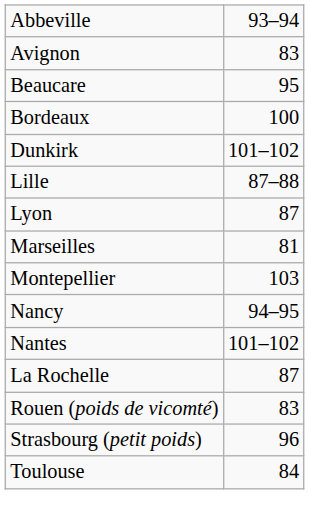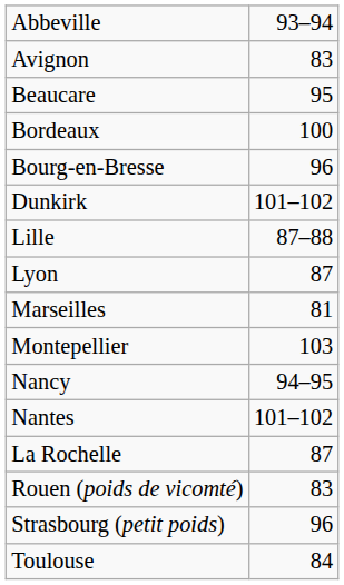+ row: Bourg-en-Bresse | 96
